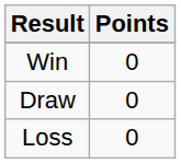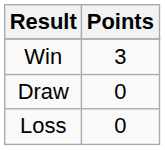Win | Points: 0 -> 3
